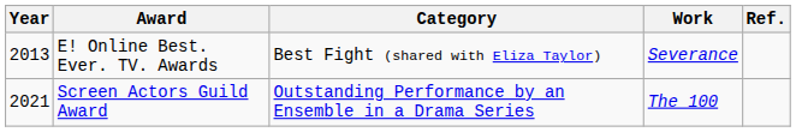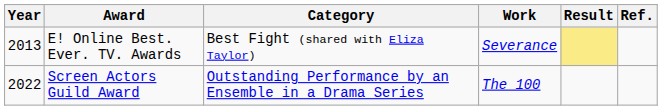+ column: Result
Screen Actors Guild Award | Year: 2021 -> 2022
